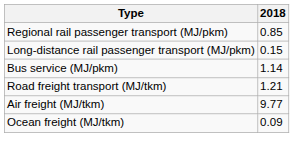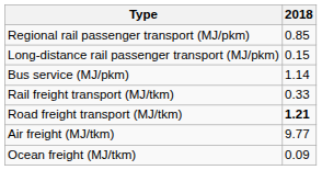+ row: Rail freight transport (MJ/tkm) | 0.33
Road freight transport (MJ/tkm) | 2018: normal -> bold
